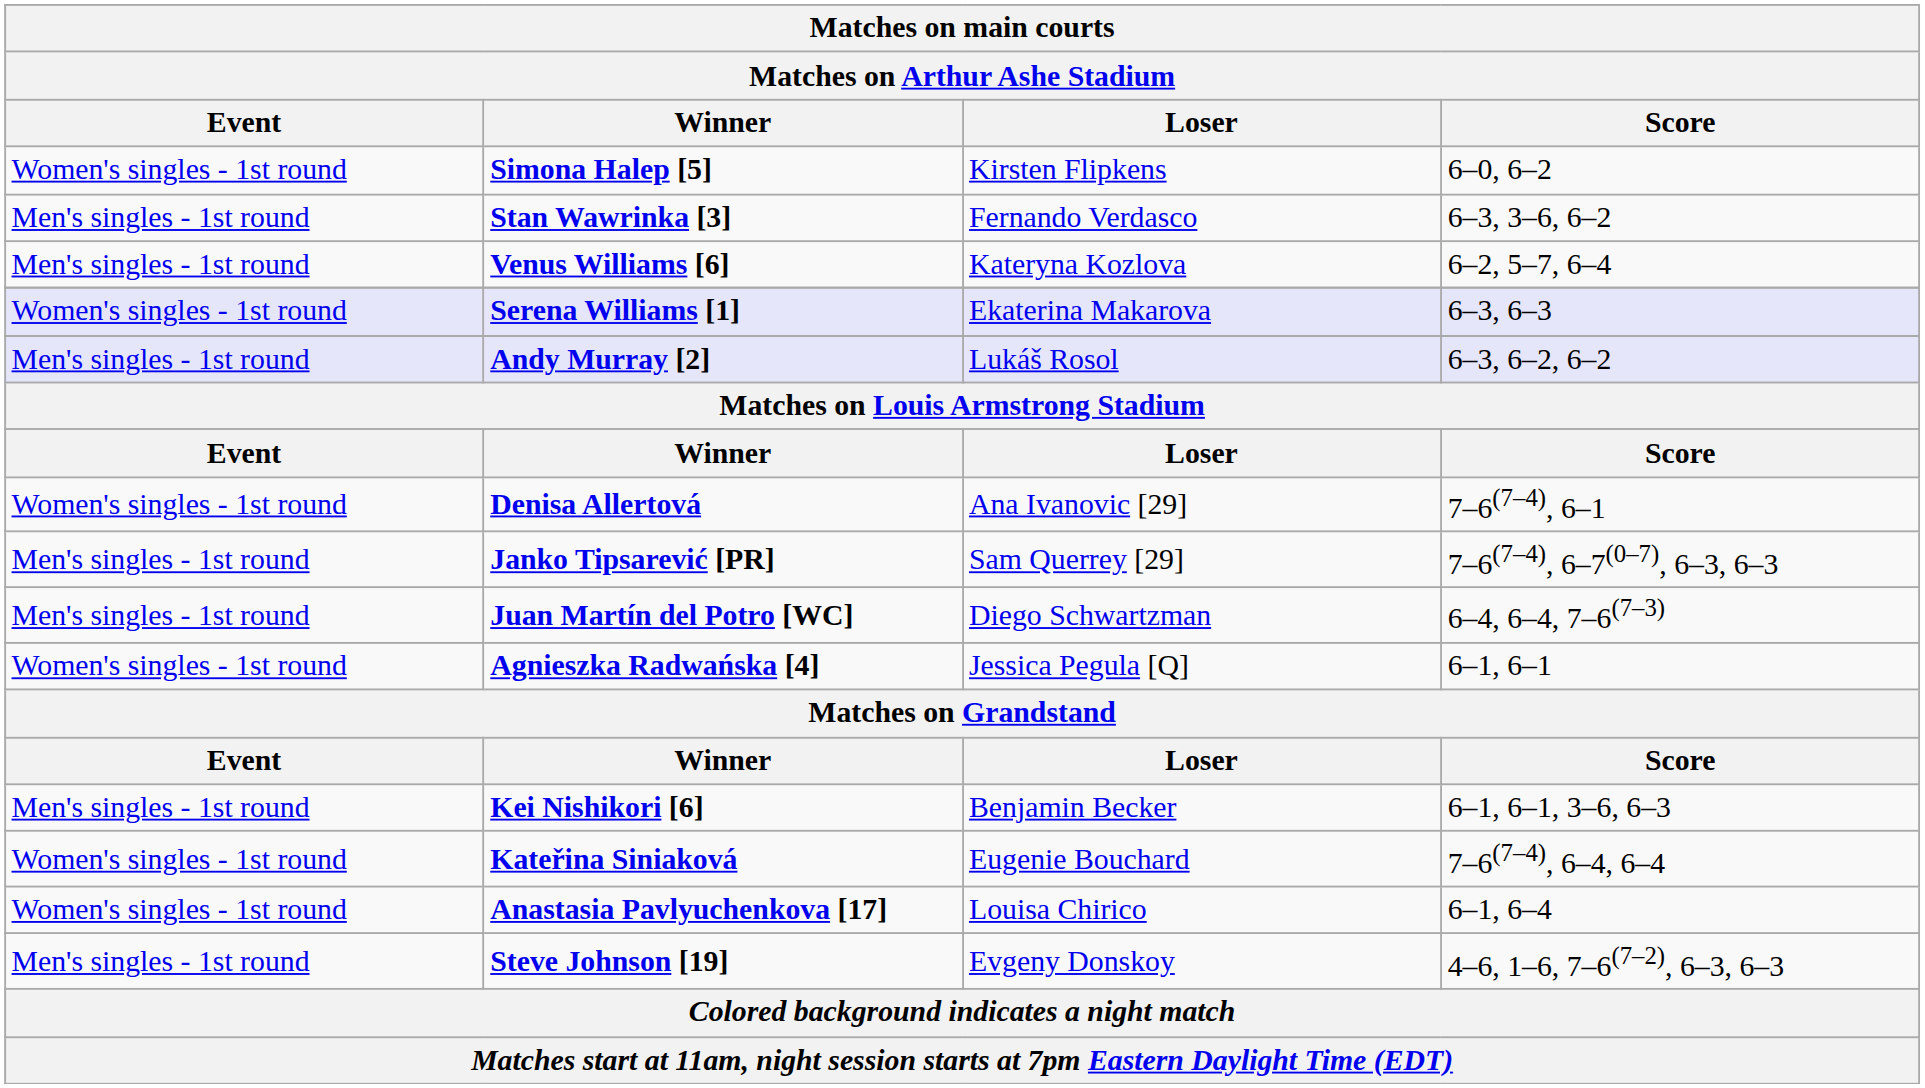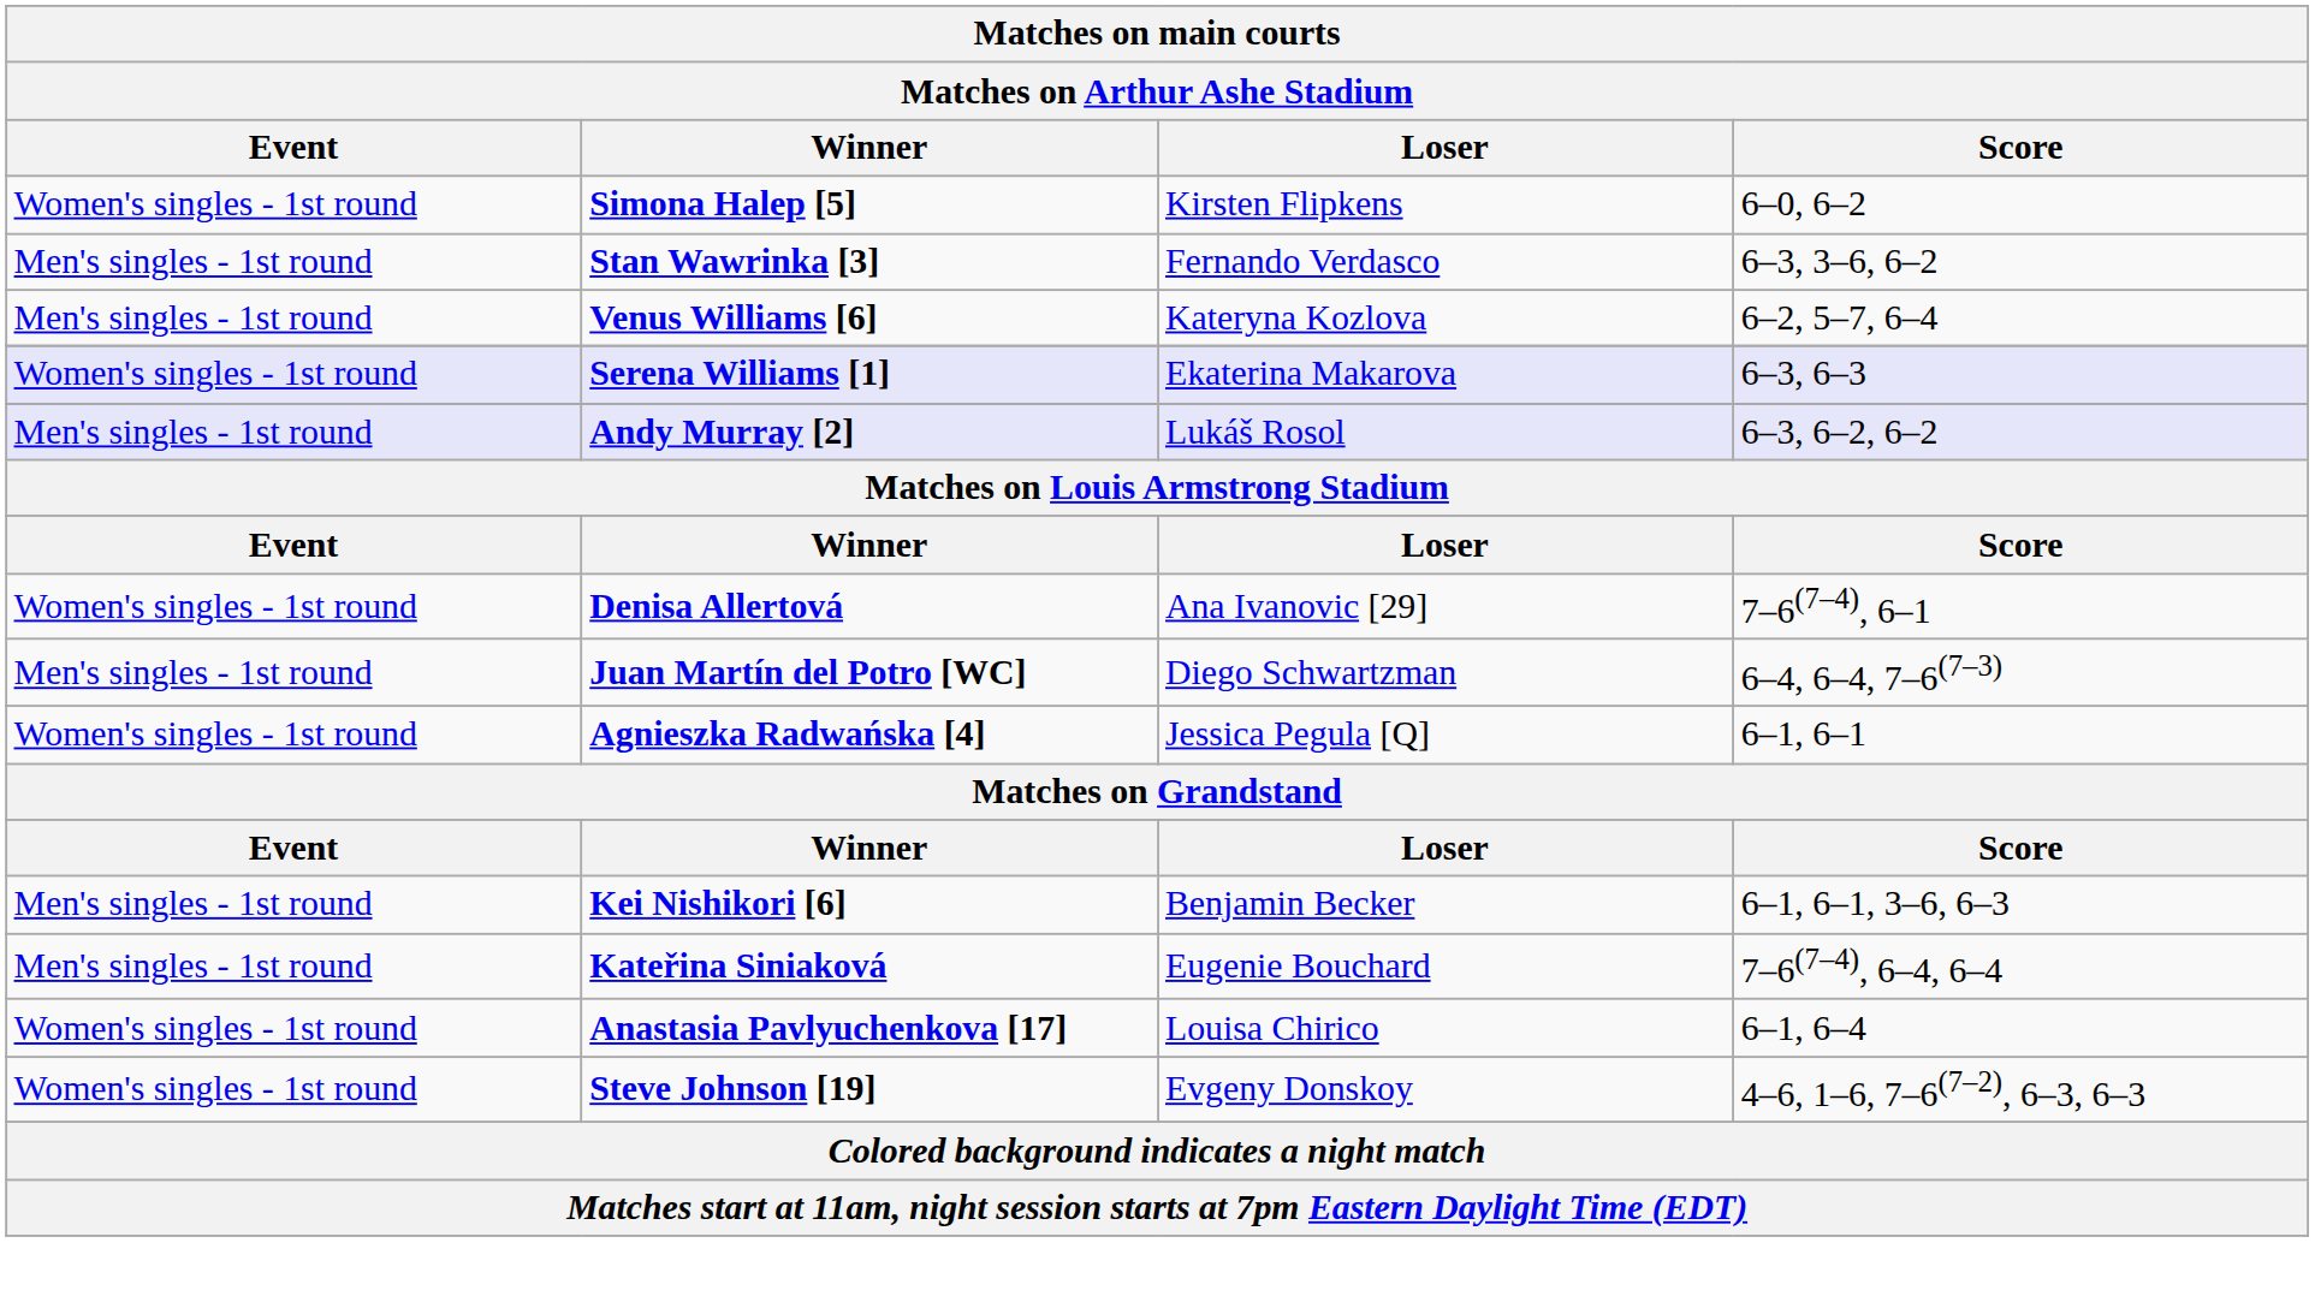- row: Men's singles - 1st round | Janko Tipsarević [PR] | Sam Querrey [29] | 7–6(7–4), 6–7(0–7), 6–3, 6–3
Kateřina Siniaková | Event: Women's singles - 1st round -> Men's singles - 1st round
Steve Johnson [19] | Event: Men's singles - 1st round -> Women's singles - 1st round
